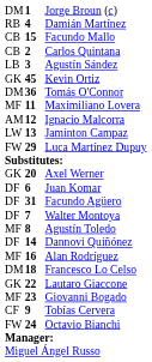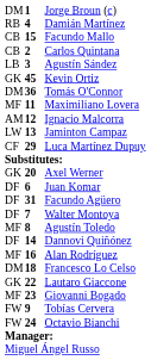Luca Martínez Dupuy | column 1: FW -> CF
Tobías Cervera | column 1: CF -> FW
